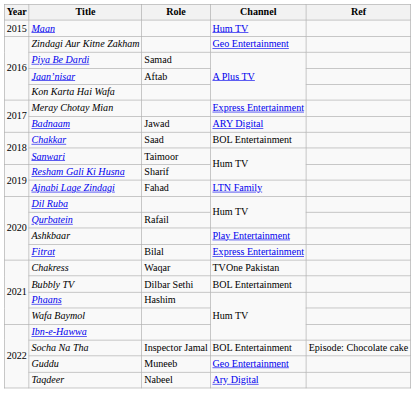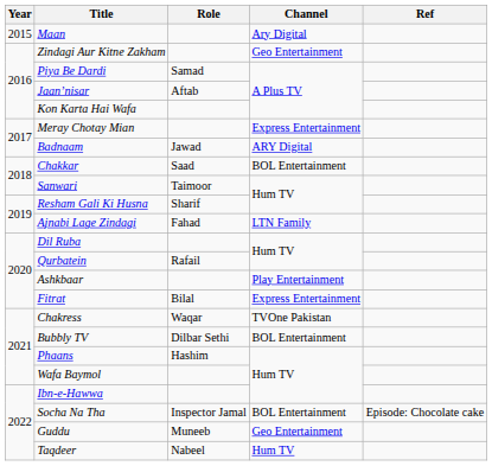Maan | Channel: Hum TV -> Ary Digital
Taqdeer | Channel: Ary Digital -> Hum TV
